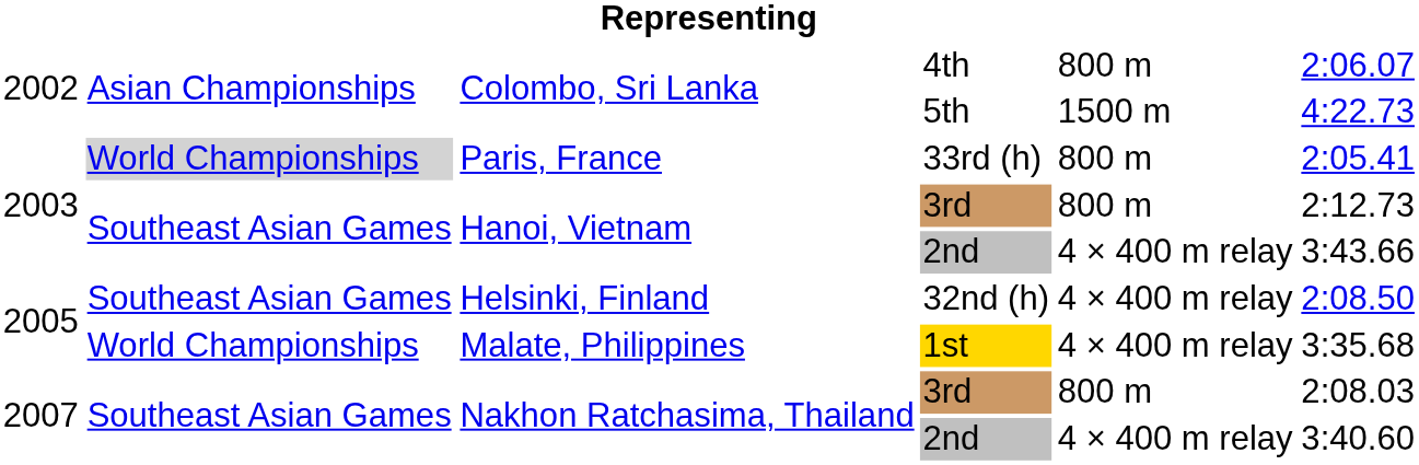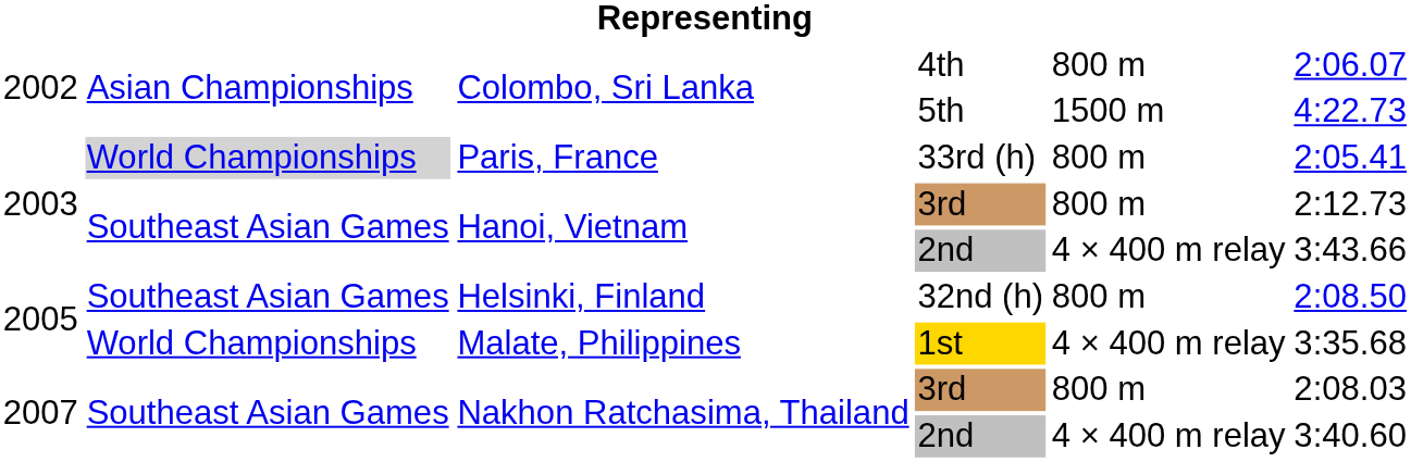32nd (h) | column 5: 4 × 400 m relay -> 800 m
